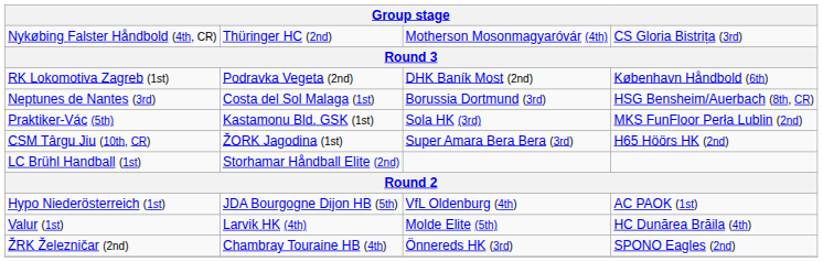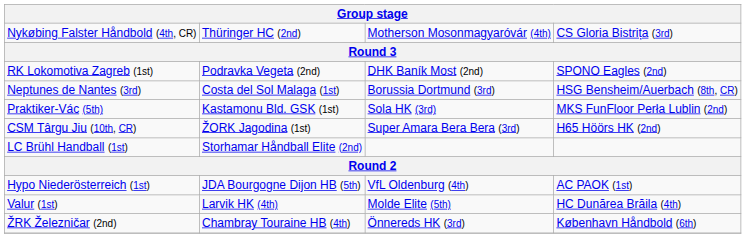RK Lokomotiva Zagreb (1st) | column 4: København Håndbold (6th) -> SPONO Eagles (2nd)
ŽRK Železničar (2nd) | column 4: SPONO Eagles (2nd) -> København Håndbold (6th)
